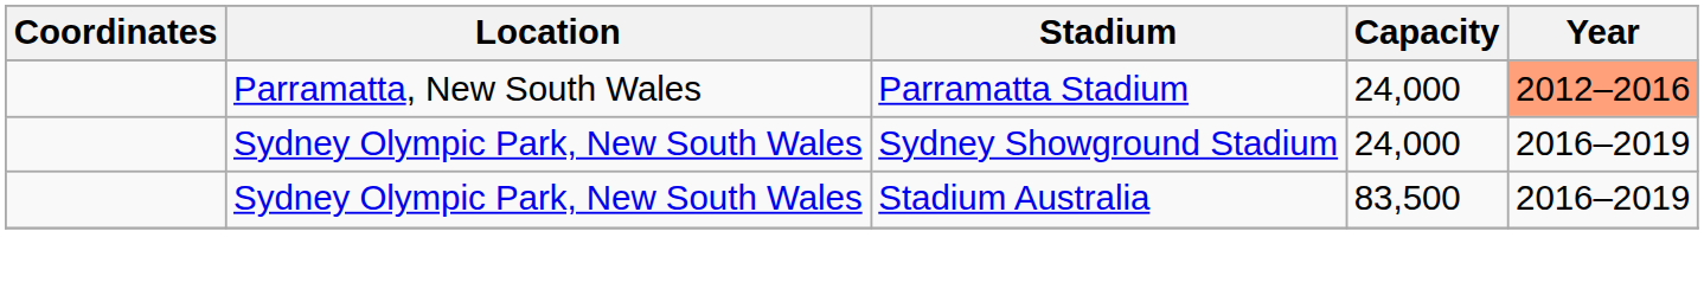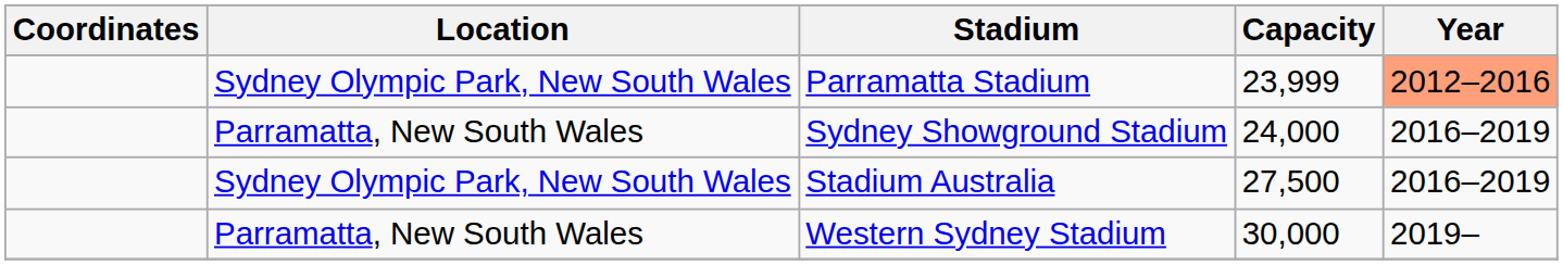Parramatta Stadium | Location: Parramatta, New South Wales -> Sydney Olympic Park, New South Wales
Parramatta Stadium | Capacity: 24,000 -> 23,999
Sydney Showground Stadium | Location: Sydney Olympic Park, New South Wales -> Parramatta, New South Wales
Stadium Australia | Capacity: 83,500 -> 27,500
+ row: Parramatta, New South Wales | Western Sydney Stadium | 30,000 | 2019–
